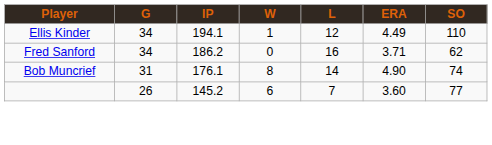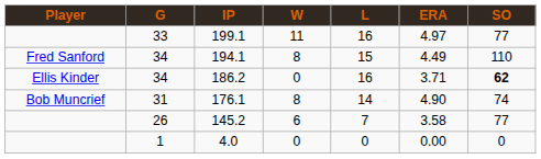+ row: 33 | 199.1 | 11 | 16 | 4.97 | 77
194.1 | Player: Ellis Kinder -> Fred Sanford
194.1 | W: 1 -> 8
194.1 | L: 12 -> 15
186.2 | Player: Fred Sanford -> Ellis Kinder
186.2 | SO: normal -> bold
145.2 | ERA: 3.60 -> 3.58
+ row: 1 | 4.0 | 0 | 0 | 0.00 | 0
